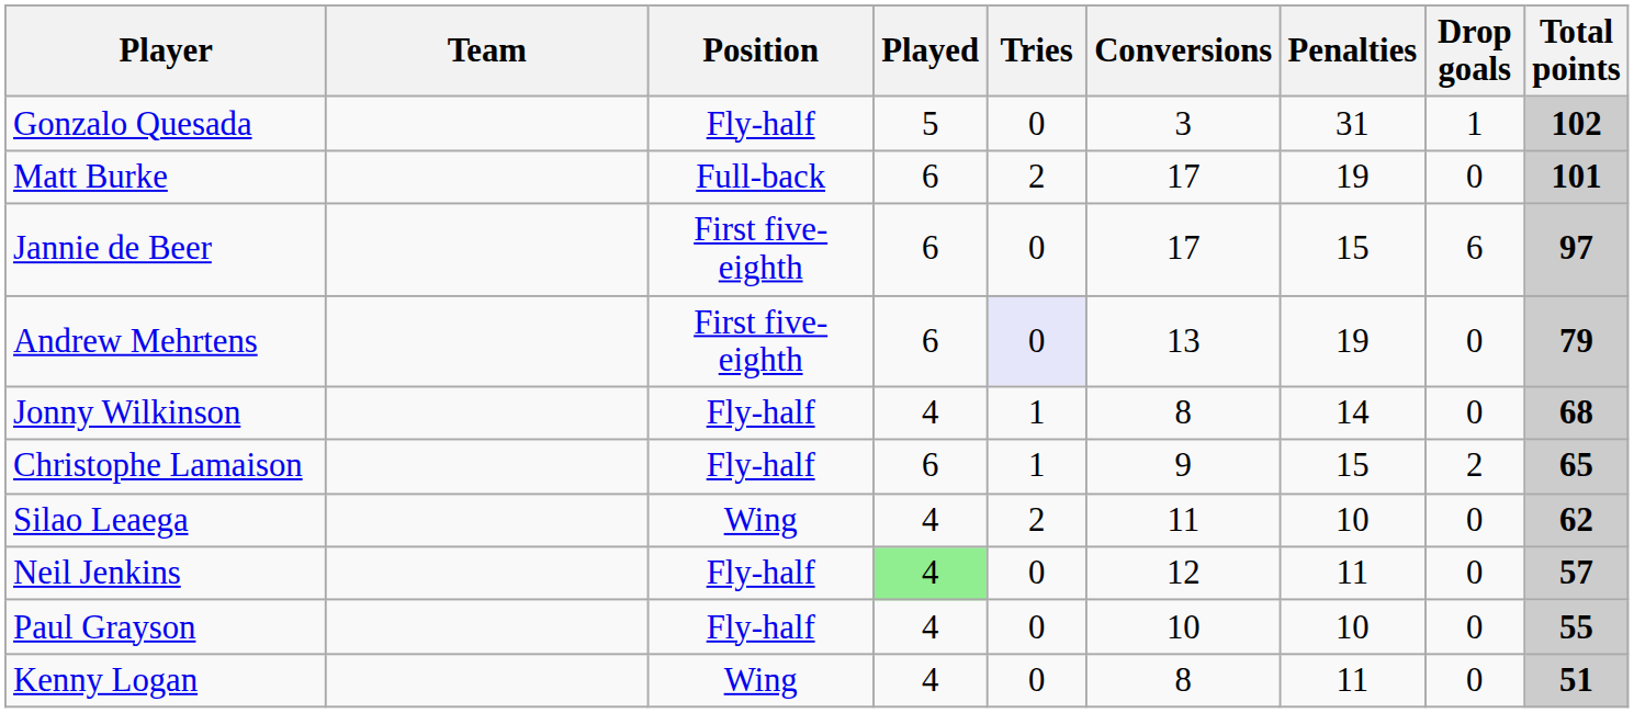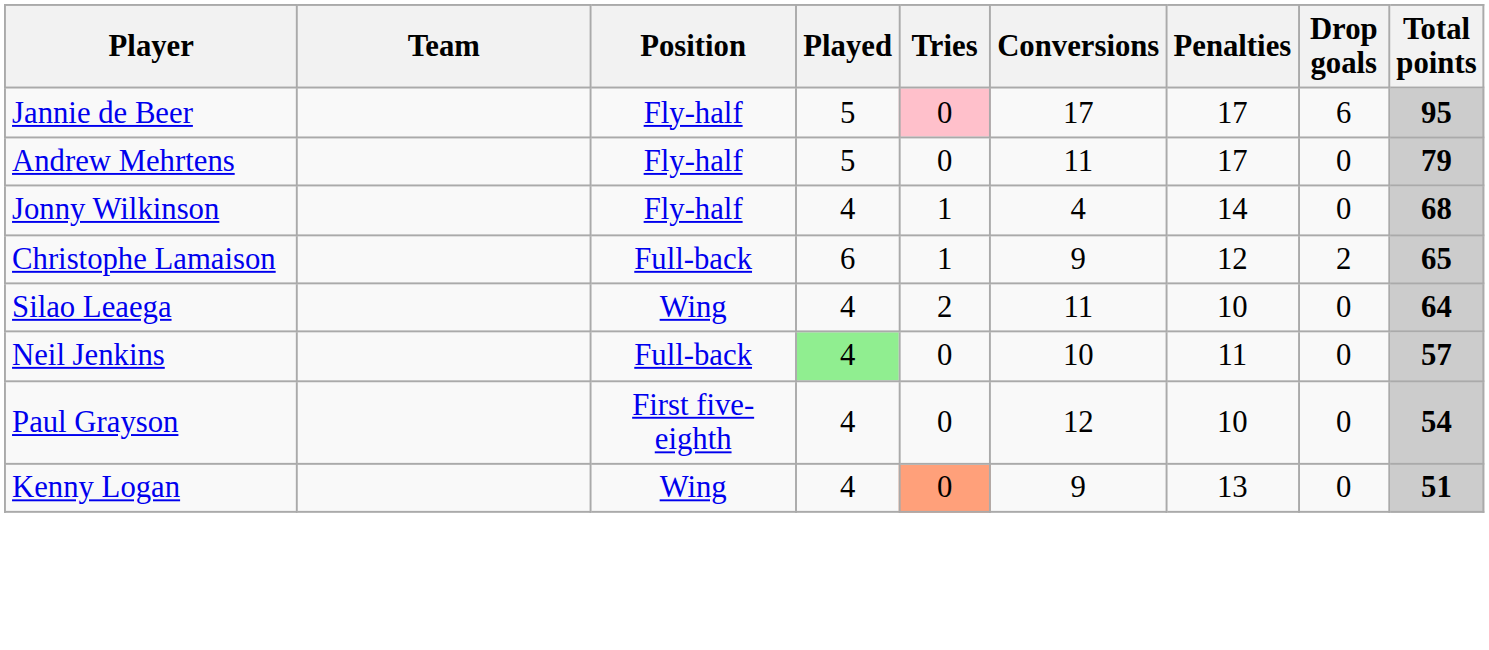- row: Gonzalo Quesada | Fly-half | 5 | 0 | 3 | 31 | 1 | 102
- row: Matt Burke | Full-back | 6 | 2 | 17 | 19 | 0 | 101
Jannie de Beer | Position: First five-eighth -> Fly-half
Jannie de Beer | Played: 6 -> 5
Jannie de Beer | Tries: no background -> pink background
Jannie de Beer | Penalties: 15 -> 17
Jannie de Beer | Total points: 97 -> 95
Andrew Mehrtens | Position: First five-eighth -> Fly-half
Andrew Mehrtens | Played: 6 -> 5
Andrew Mehrtens | Tries: lavender background -> no background
Andrew Mehrtens | Conversions: 13 -> 11
Andrew Mehrtens | Penalties: 19 -> 17
Jonny Wilkinson | Conversions: 8 -> 4
Christophe Lamaison | Position: Fly-half -> Full-back
Christophe Lamaison | Penalties: 15 -> 12
Silao Leaega | Total points: 62 -> 64
Neil Jenkins | Position: Fly-half -> Full-back
Neil Jenkins | Conversions: 12 -> 10
Paul Grayson | Position: Fly-half -> First five-eighth
Paul Grayson | Conversions: 10 -> 12
Paul Grayson | Total points: 55 -> 54
Kenny Logan | Tries: no background -> lightsalmon background
Kenny Logan | Conversions: 8 -> 9
Kenny Logan | Penalties: 11 -> 13
